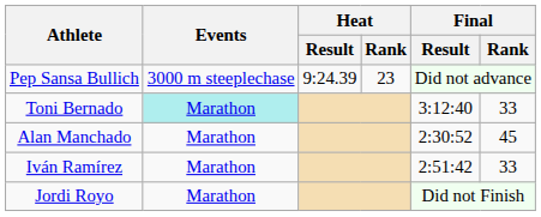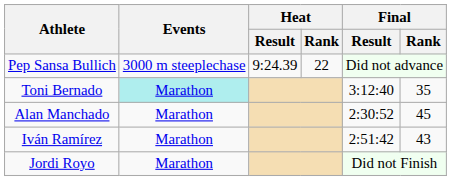Pep Sansa Bullich | Heat / Rank: 23 -> 22
Toni Bernado | Final / Rank: 33 -> 35
Iván Ramírez | Final / Rank: 33 -> 43
